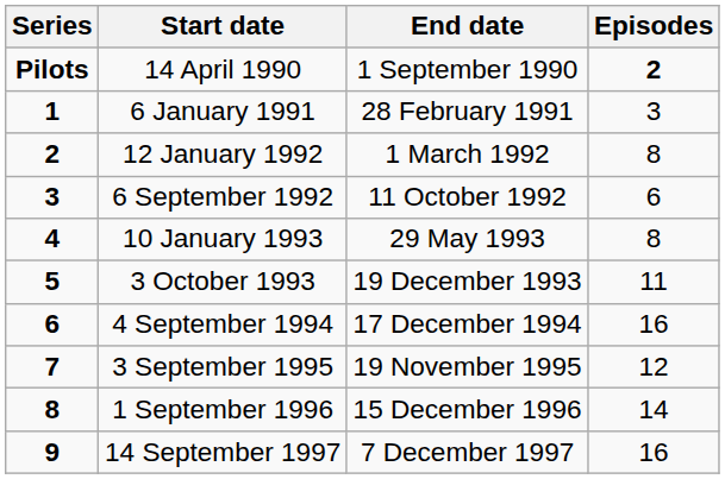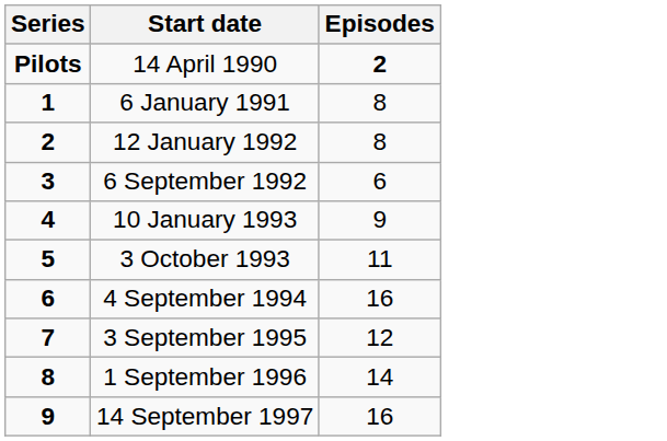- column: End date | 1 September 1990 | 28 February 1991 | 1 March 1992 | 11 October 1992 | 29 May 1993 | 19 December 1993 | 17 December 1994 | 19 November 1995 | 15 December 1996 | 7 December 1997
6 January 1991 | Episodes: 3 -> 8
10 January 1993 | Episodes: 8 -> 9
